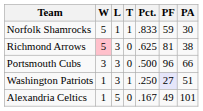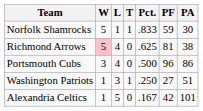Richmond Arrows | L: 3 -> 4
Portsmouth Cubs | L: 3 -> 4
Portsmouth Cubs | PA: 66 -> 86
Washington Patriots | PF: lavender background -> no background
Alexandria Celtics | PF: 49 -> 42
